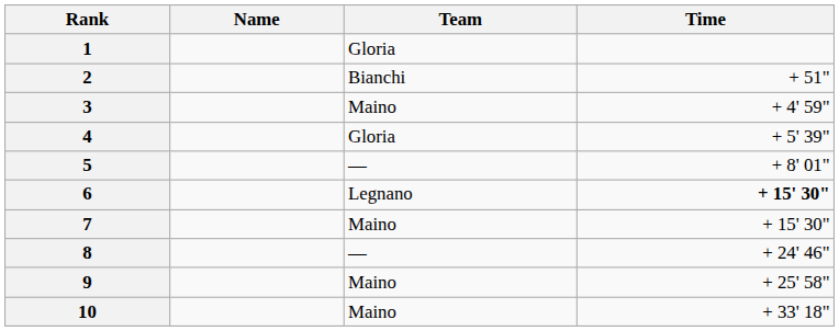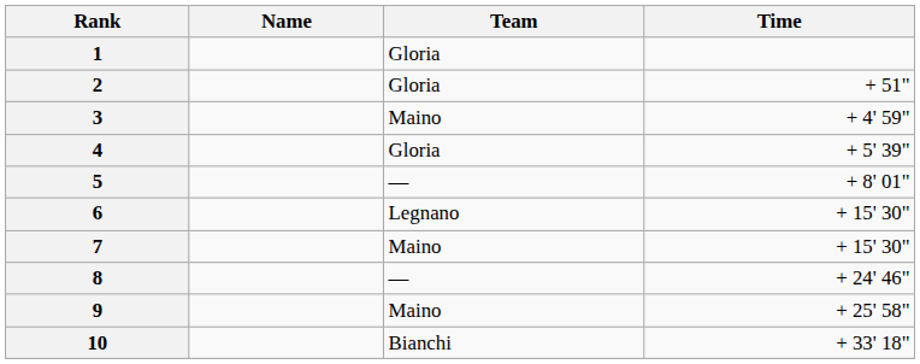2 | Team: Bianchi -> Gloria
6 | Time: bold -> normal
10 | Team: Maino -> Bianchi
